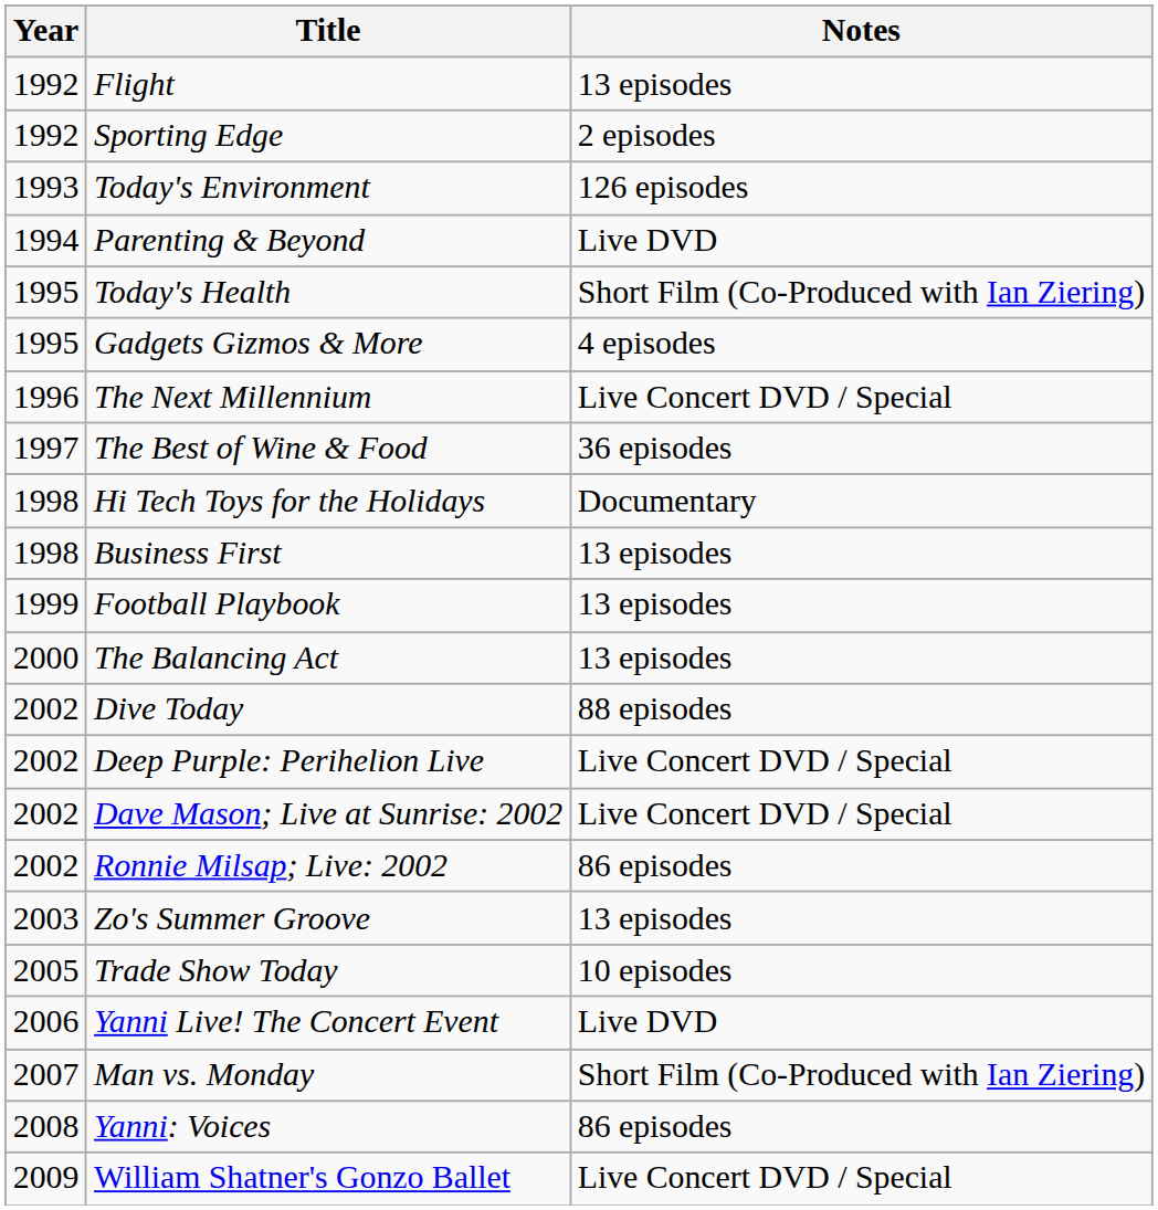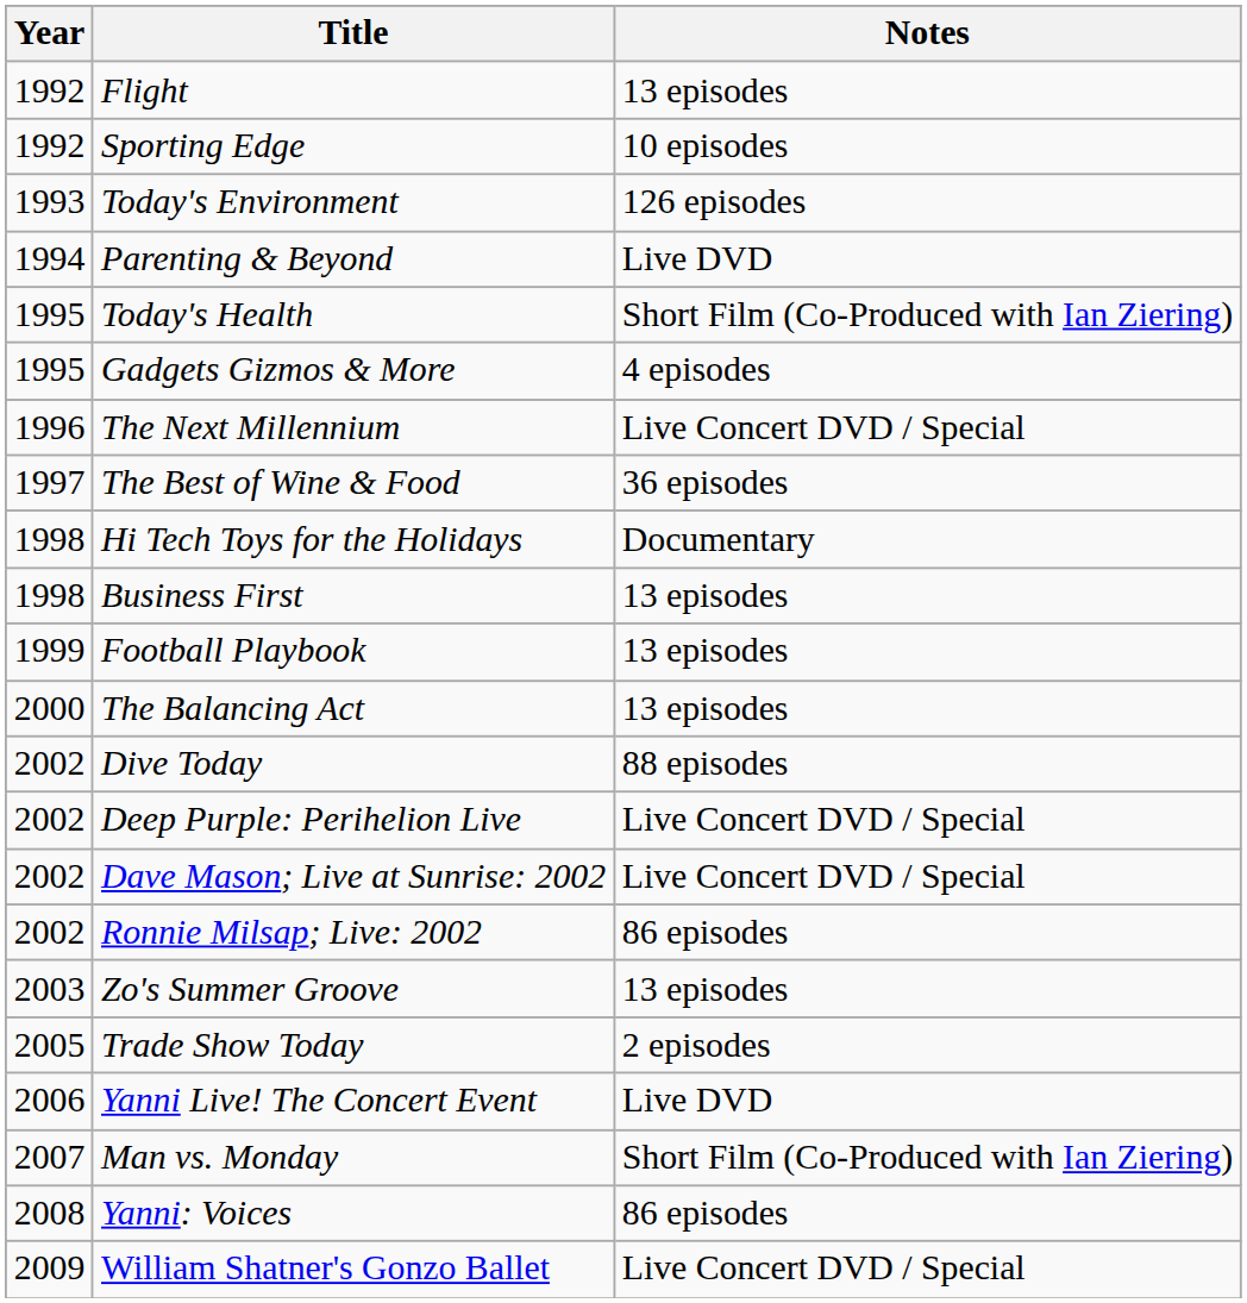Sporting Edge | Notes: 2 episodes -> 10 episodes
Trade Show Today | Notes: 10 episodes -> 2 episodes
